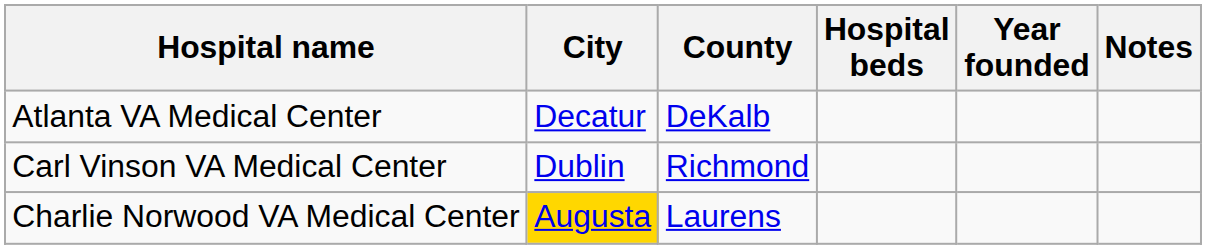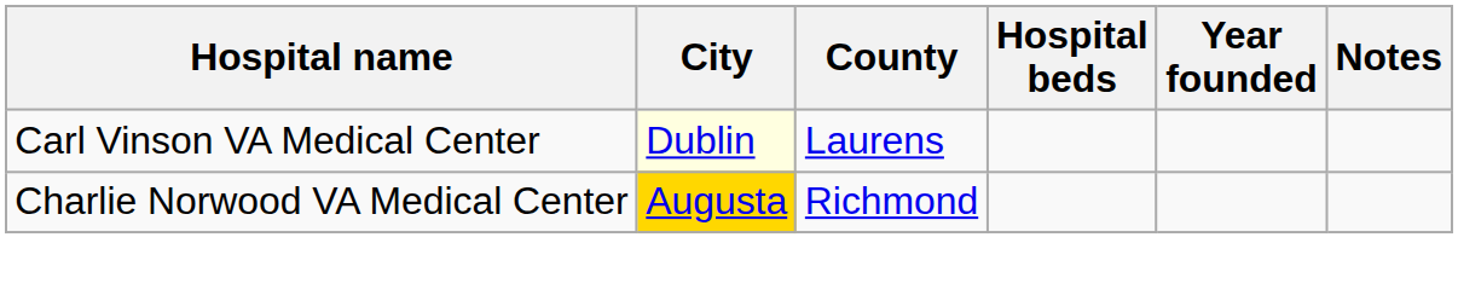- row: Atlanta VA Medical Center | Decatur | DeKalb
Carl Vinson VA Medical Center | City: no background -> lightyellow background
Carl Vinson VA Medical Center | County: Richmond -> Laurens
Charlie Norwood VA Medical Center | County: Laurens -> Richmond
